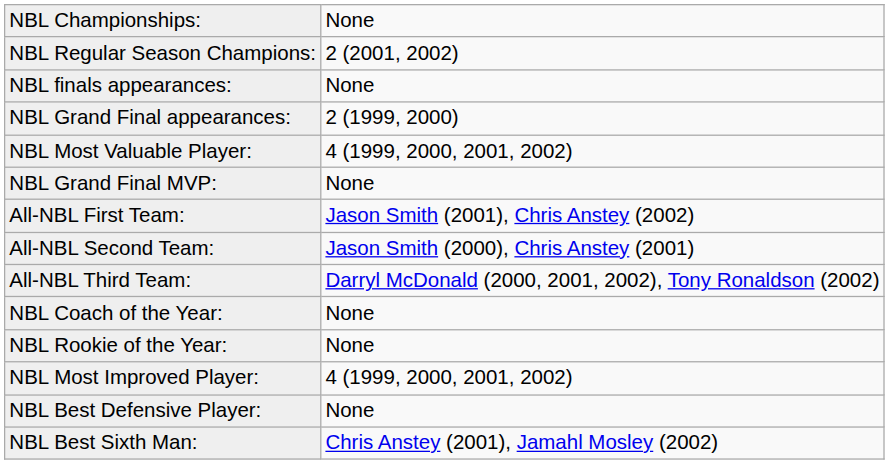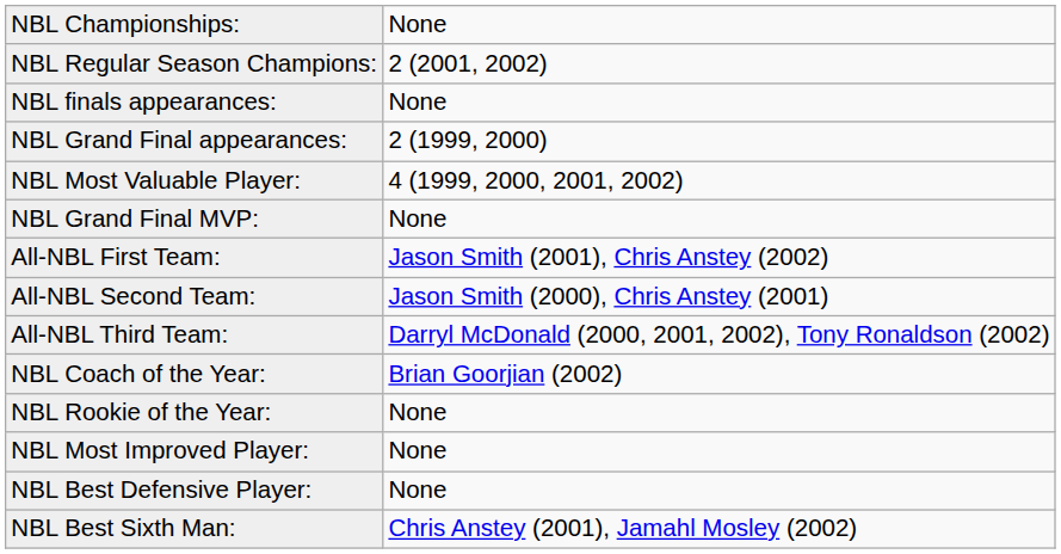NBL Coach of the Year: | column 2: None -> Brian Goorjian (2002)
NBL Most Improved Player: | column 2: 4 (1999, 2000, 2001, 2002) -> None
